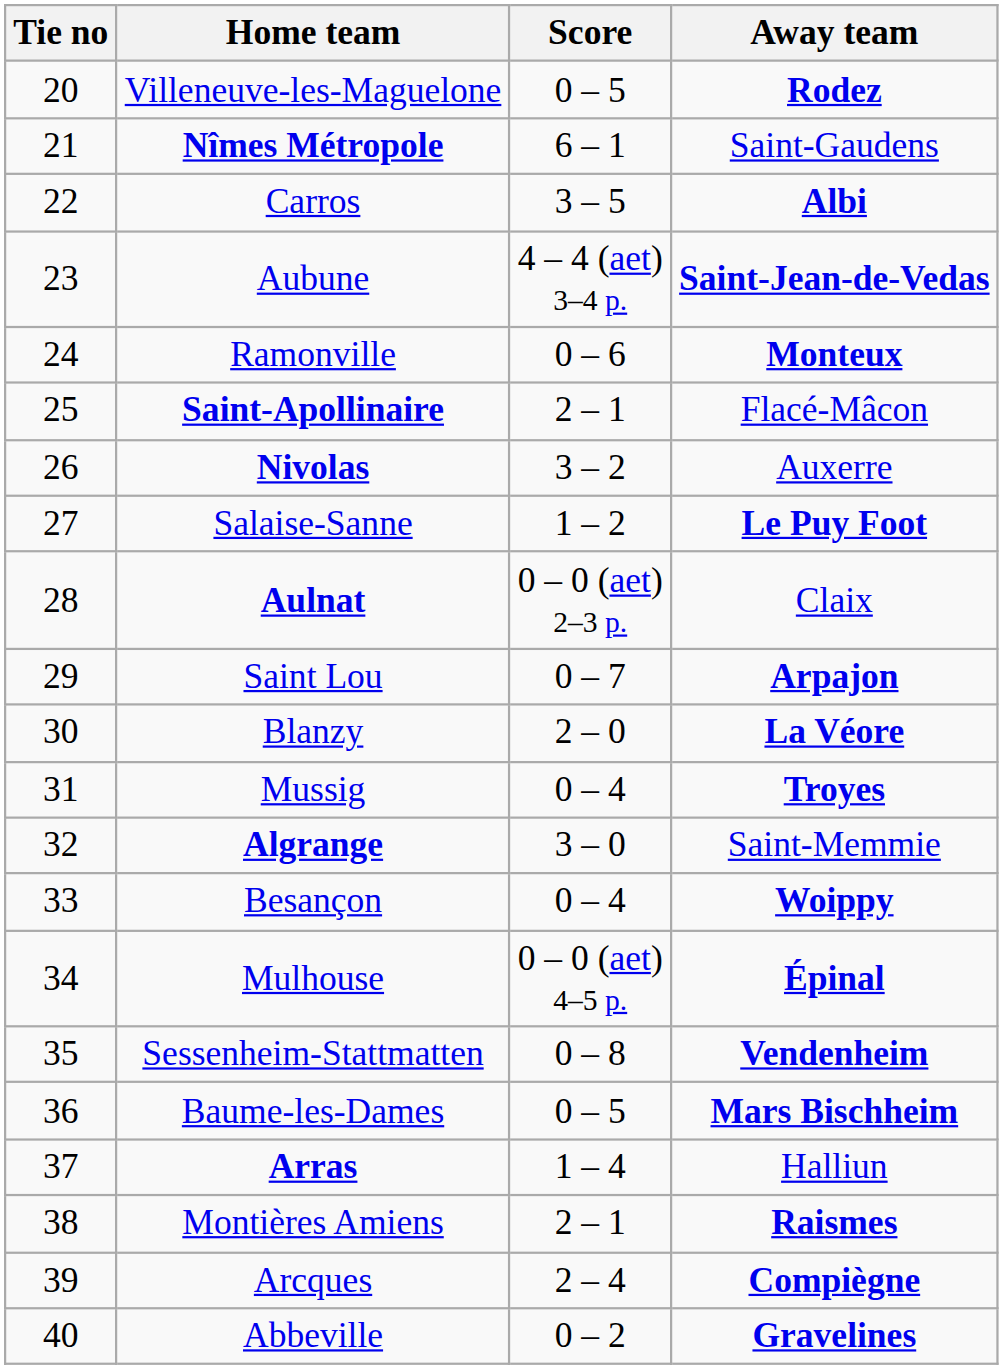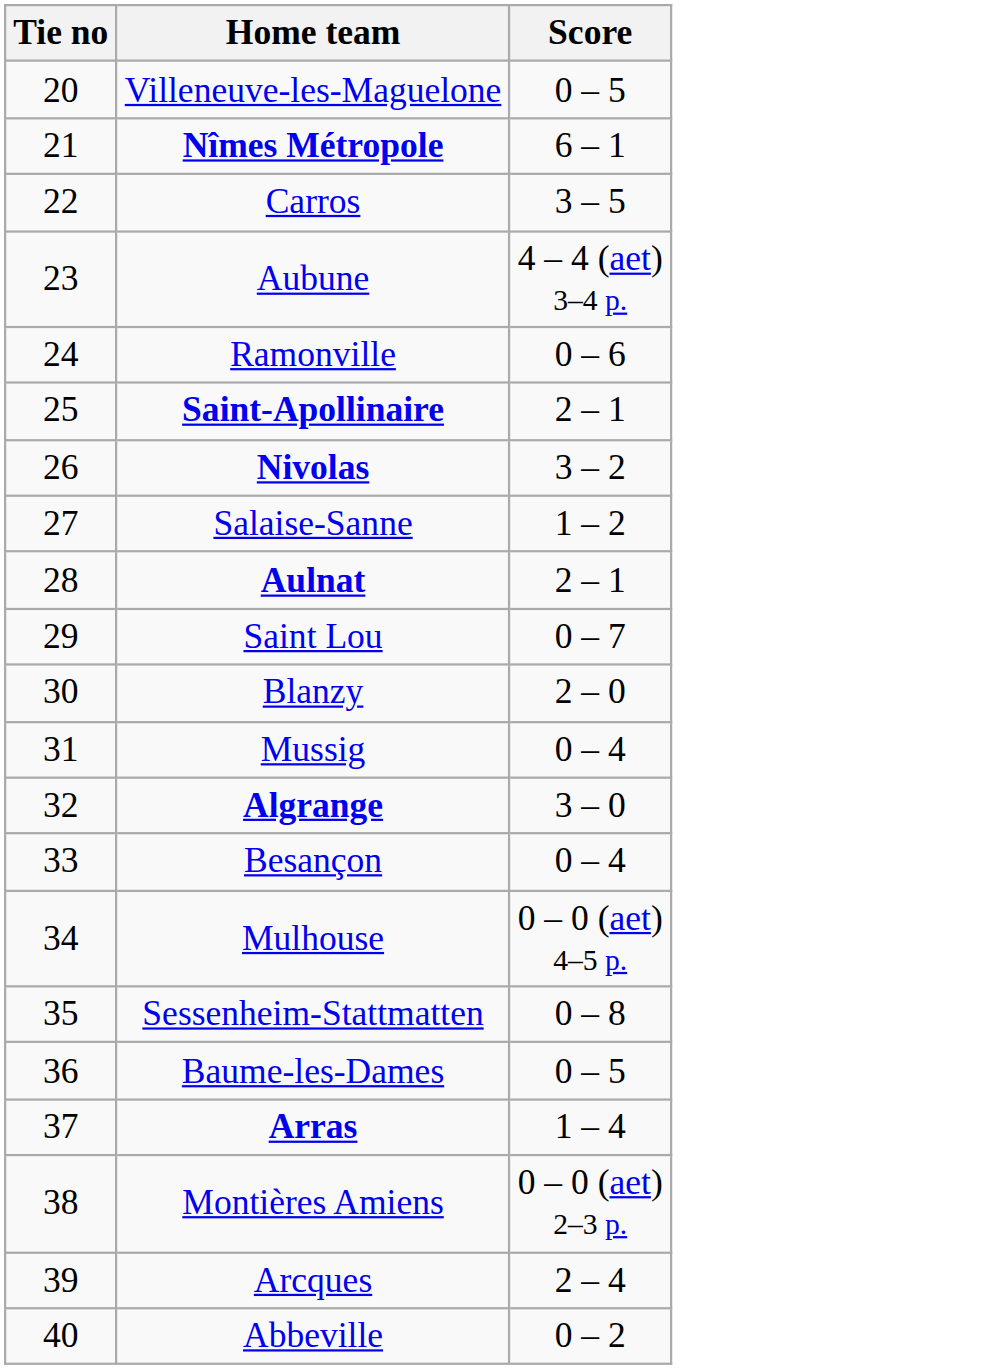- column: Away team | Rodez | Saint-Gaudens | Albi | Saint-Jean-de-Vedas | Monteux | Flacé-Mâcon | Auxerre | Le Puy Foot | Claix | Arpajon | La Véore | Troyes | Saint-Memmie | Woippy | Épinal | Vendenheim | Mars Bischheim | Halliun | Raismes | Compiègne | Gravelines
Aulnat | Score: 0 – 0 (aet) 2–3 p. -> 2 – 1
Montières Amiens | Score: 2 – 1 -> 0 – 0 (aet) 2–3 p.
